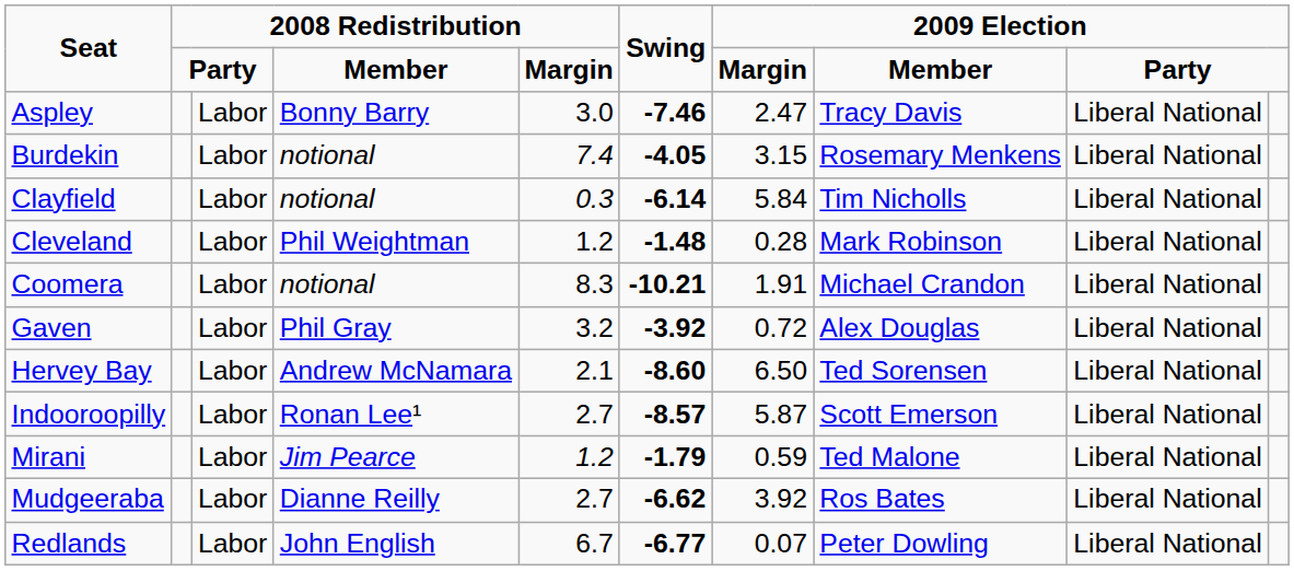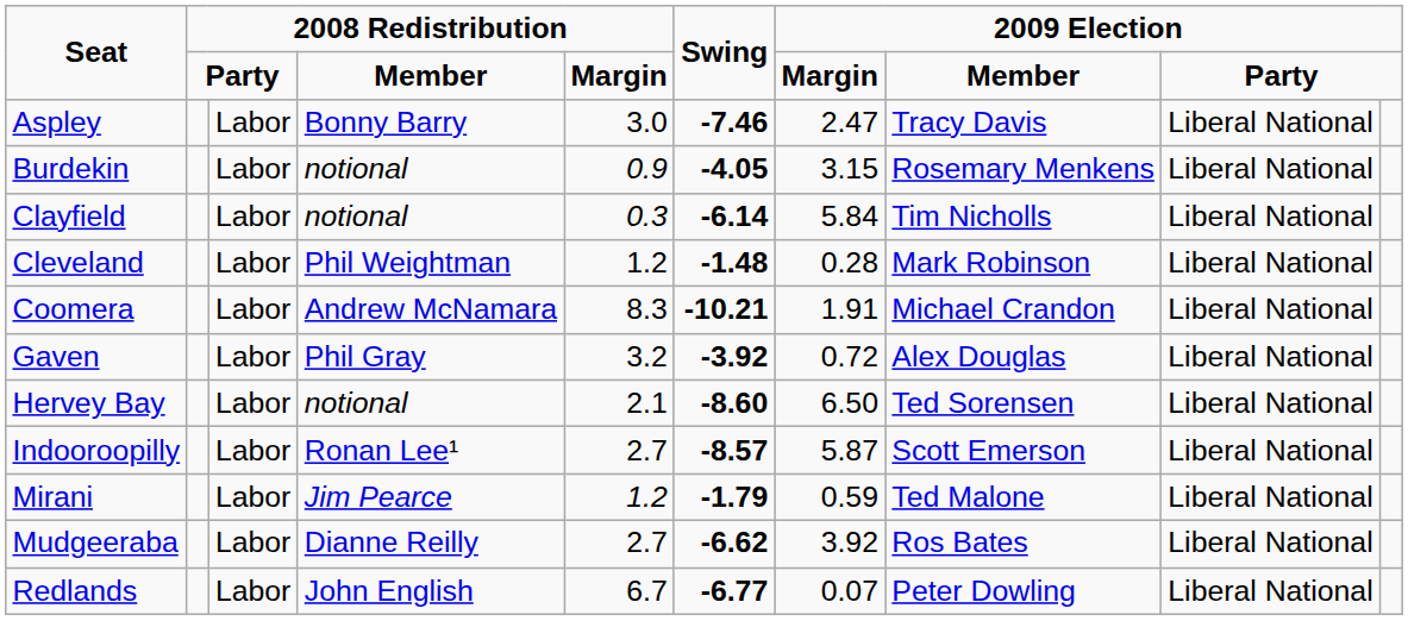Burdekin | column 5: 7.4 -> 0.9
Coomera | column 4: notional -> Andrew McNamara
Hervey Bay | column 4: Andrew McNamara -> notional
